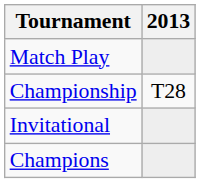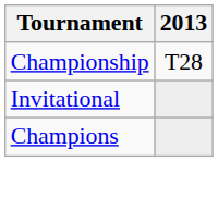- row: Match Play
